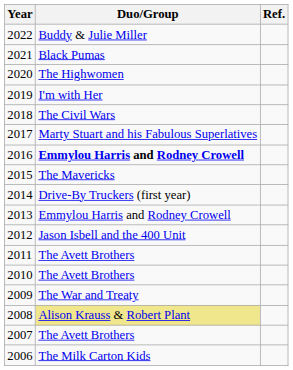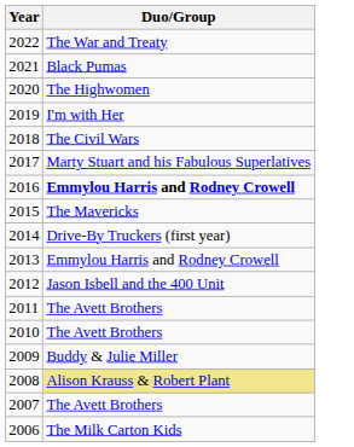- column: Ref.
2022 | Duo/Group: Buddy & Julie Miller -> The War and Treaty
2009 | Duo/Group: The War and Treaty -> Buddy & Julie Miller
